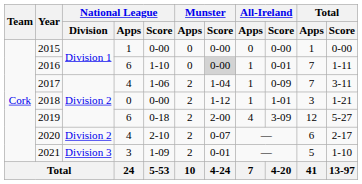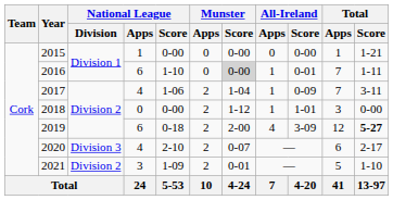2015 | Total / Score: 0-00 -> 1-21
2018 | Total / Score: 1-21 -> 0-00
2019 | Total / Score: normal -> bold
2020 | National League / Division: Division 2 -> Division 3
2021 | National League / Division: Division 3 -> Division 2
